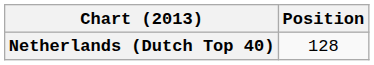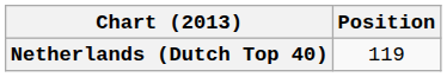Netherlands (Dutch Top 40) | Position: 128 -> 119
